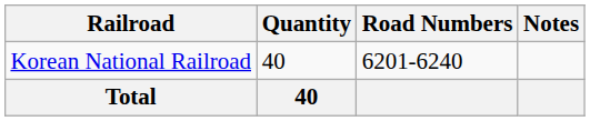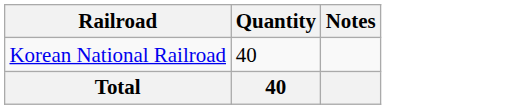- column: Road Numbers | 6201-6240
